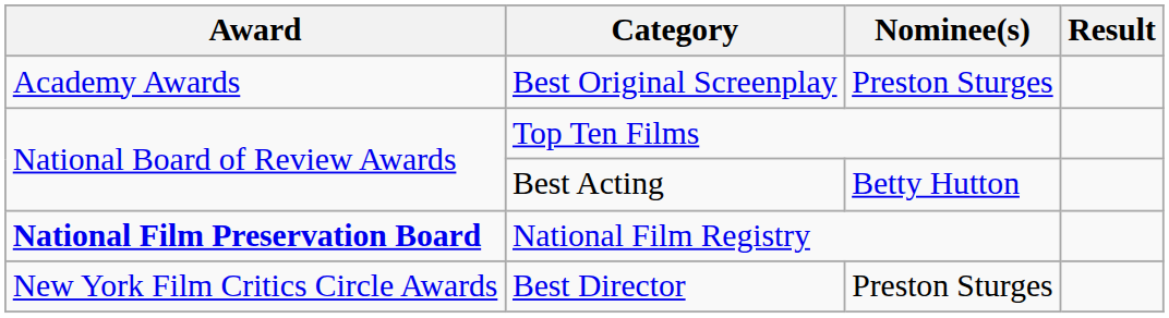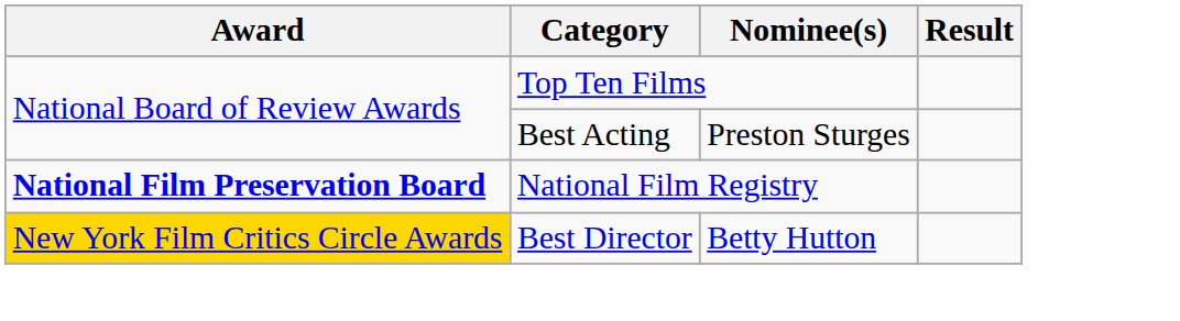- row: Academy Awards | Best Original Screenplay | Preston Sturges
Best Acting | Nominee(s): Betty Hutton -> Preston Sturges
Best Director | Award: no background -> gold background
Best Director | Nominee(s): Preston Sturges -> Betty Hutton
